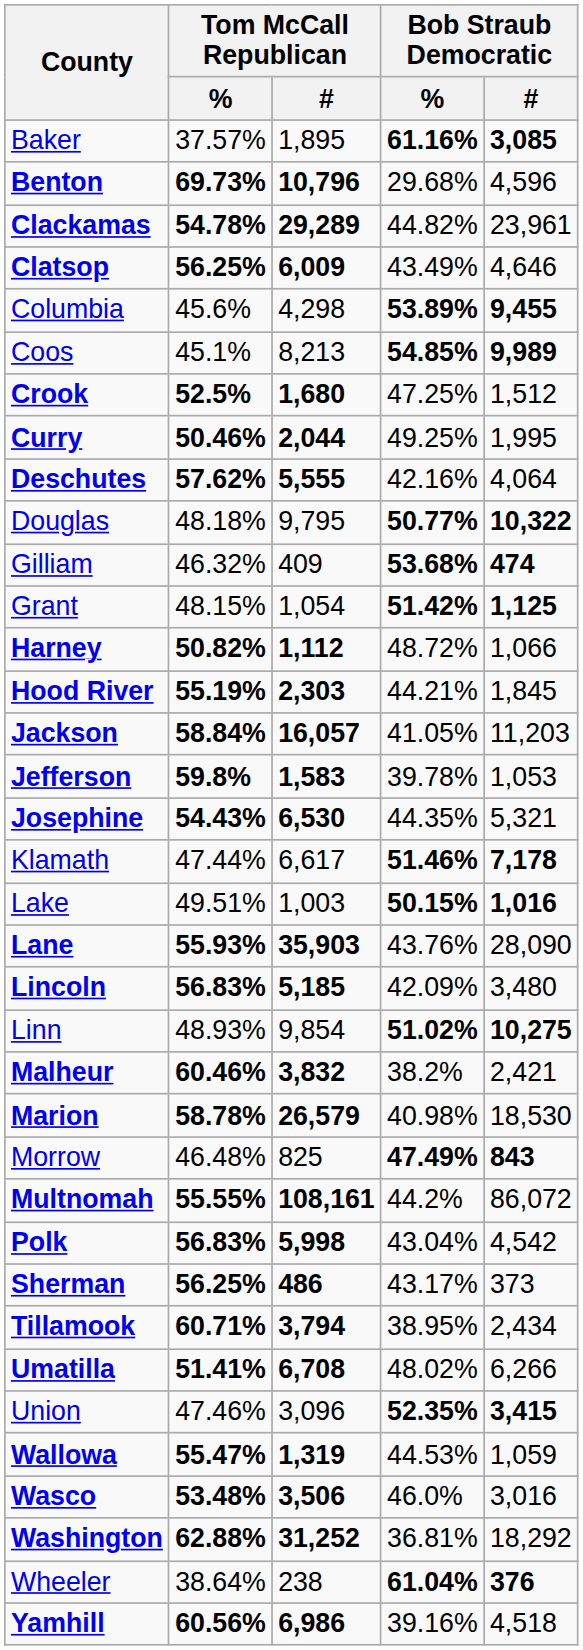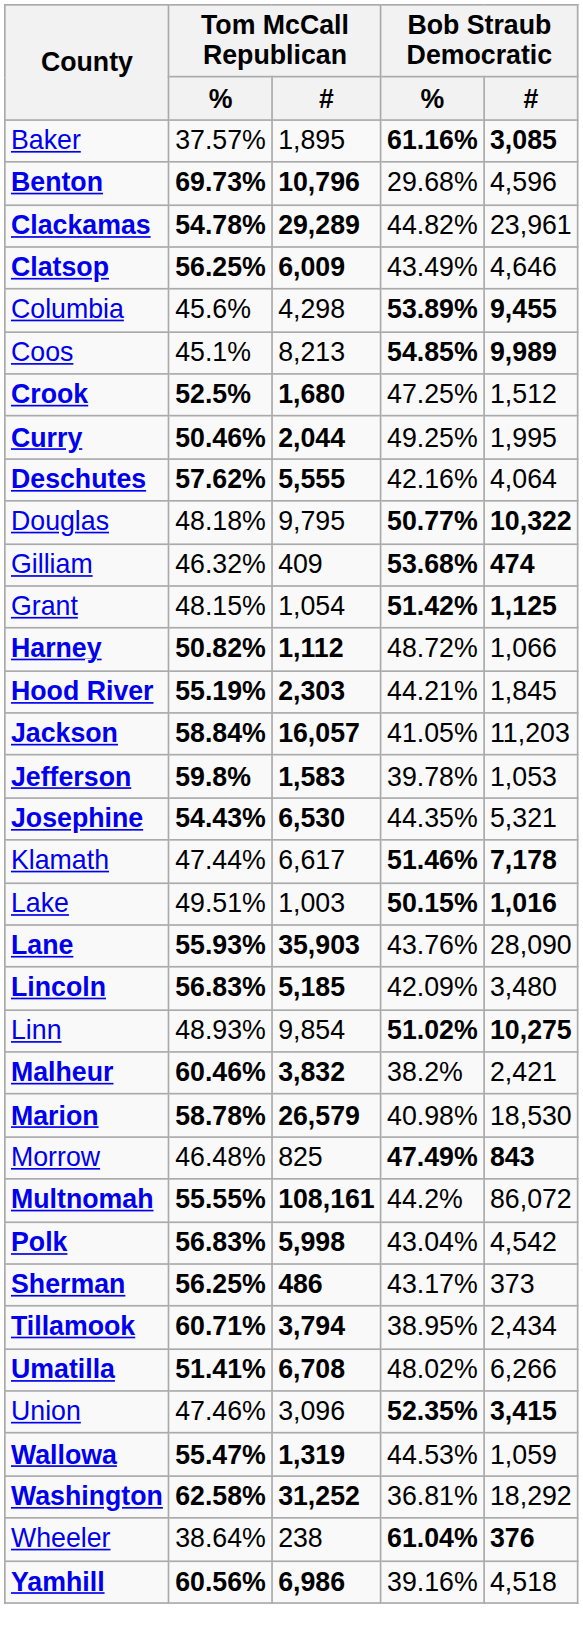- row: Wasco | 53.48% | 3,506 | 46.0% | 3,016
Washington | Tom McCall Republican / %: 62.88% -> 62.58%
